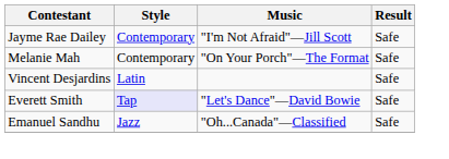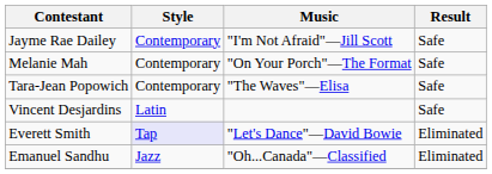+ row: Tara-Jean Popowich | Contemporary | "The Waves"—Elisa | Safe
Everett Smith | Result: Safe -> Eliminated
Emanuel Sandhu | Result: Safe -> Eliminated
